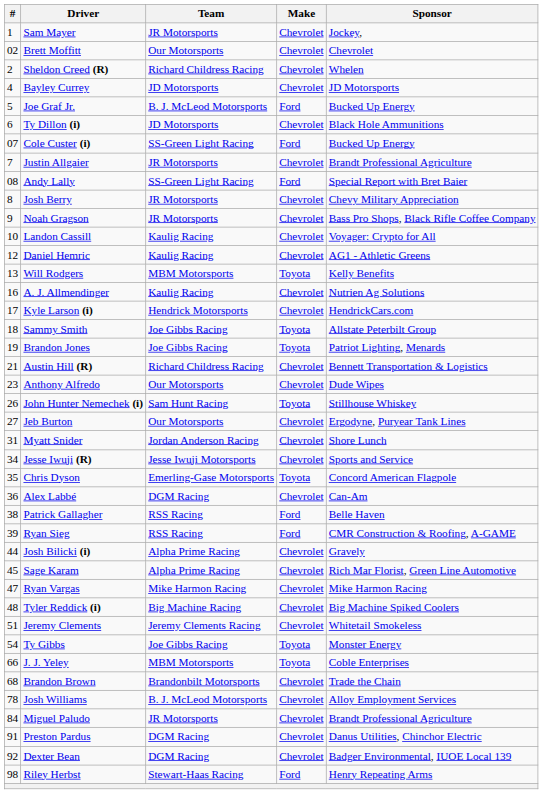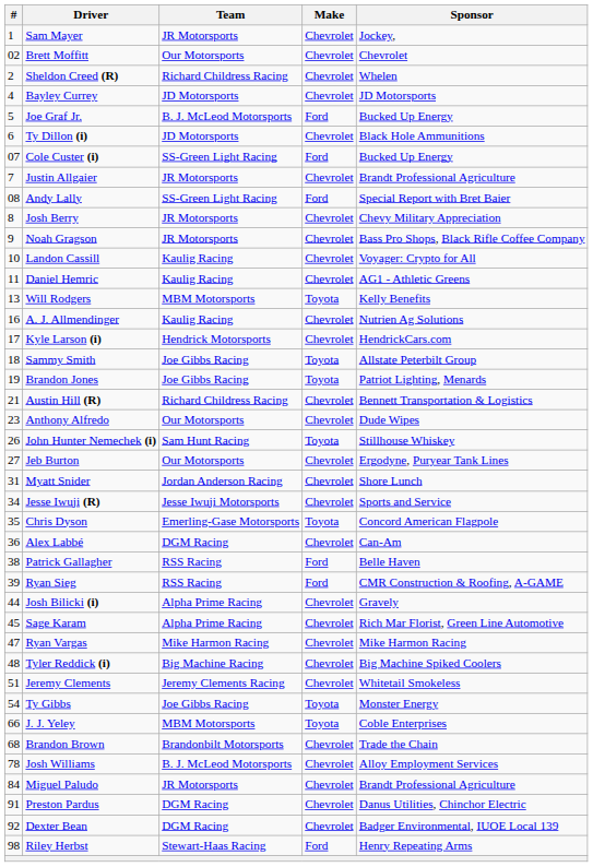Daniel Hemric | #: 12 -> 11
